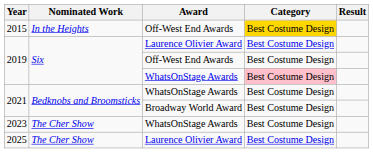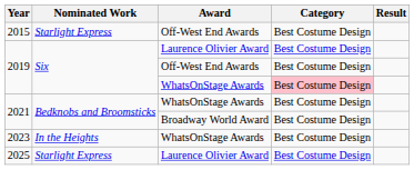2015 | Nominated Work: In the Heights -> Starlight Express
2015 | Category: gold background -> no background
2023 | Nominated Work: The Cher Show -> In the Heights
2025 | Nominated Work: The Cher Show -> Starlight Express
